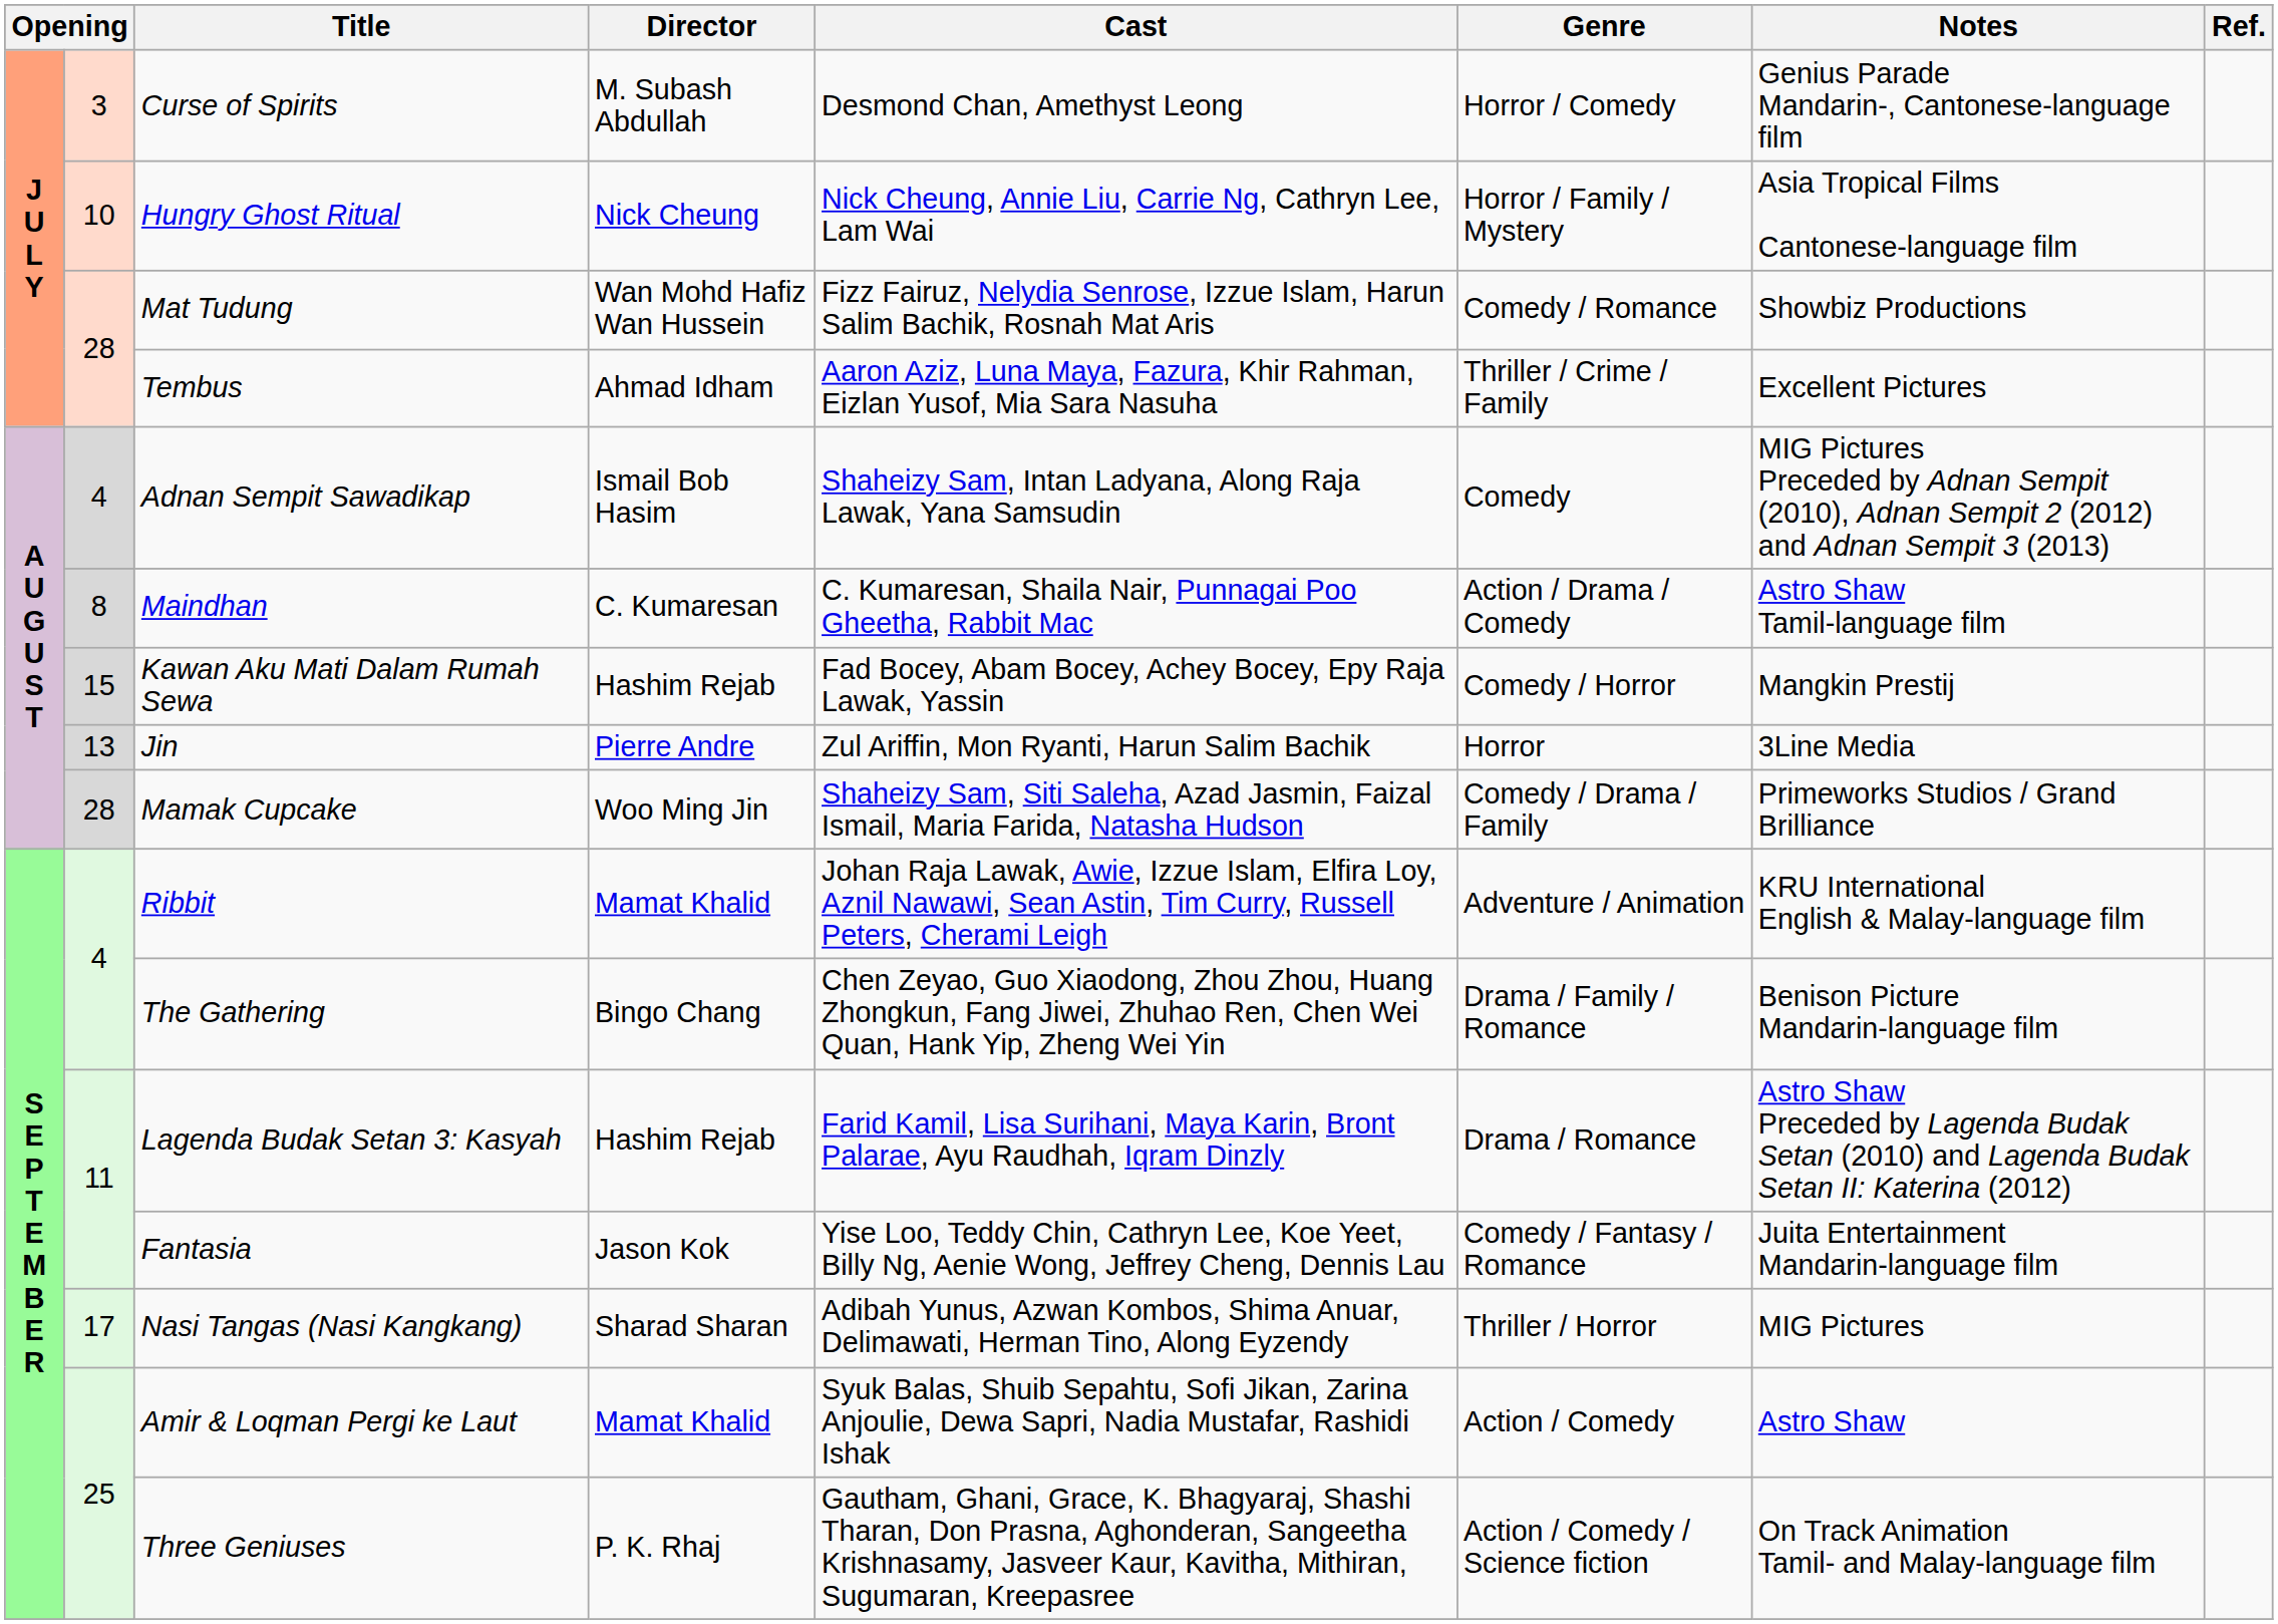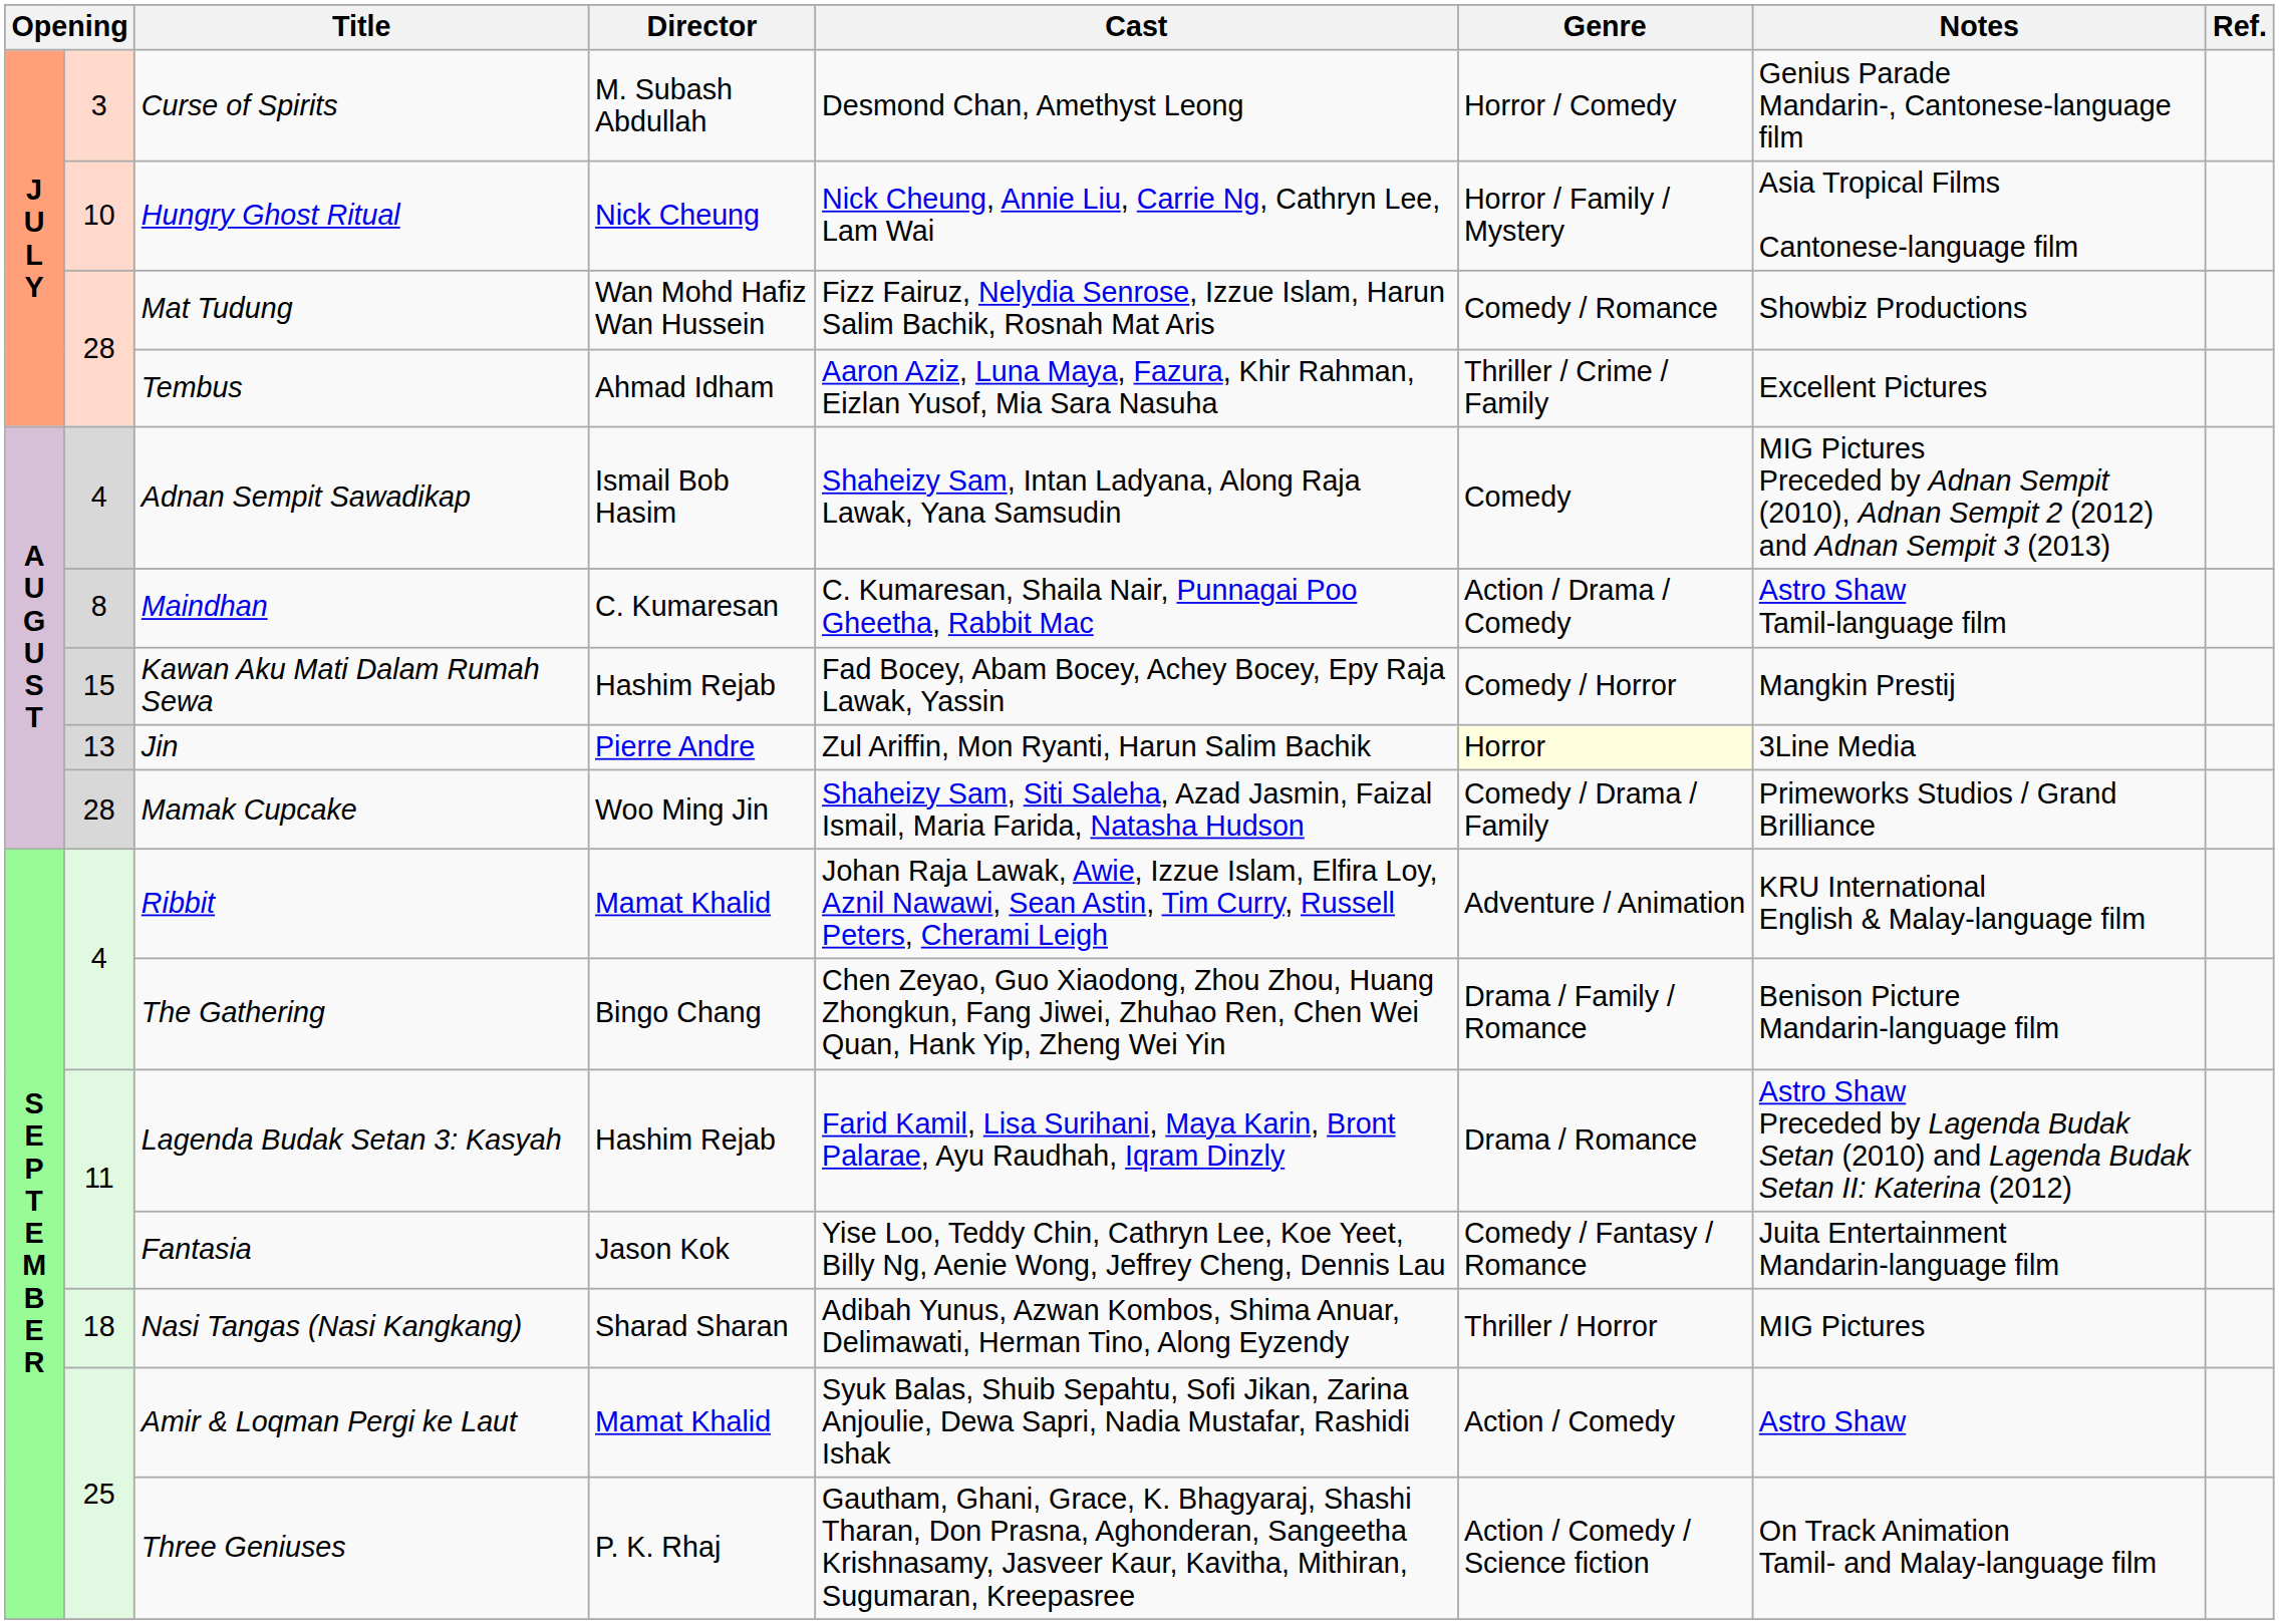Jin | Genre: no background -> lightyellow background
Nasi Tangas (Nasi Kangkang) | column 2: 17 -> 18
